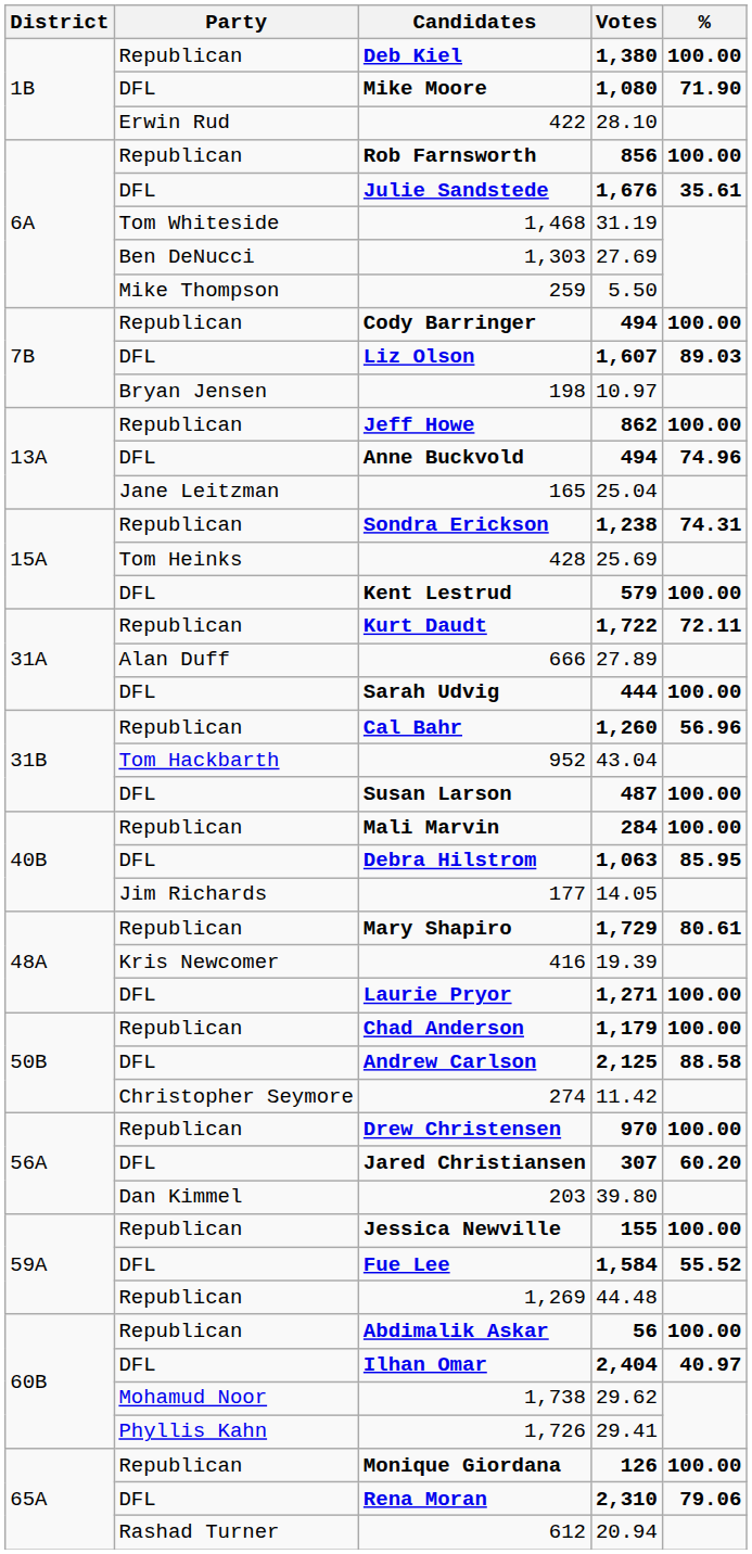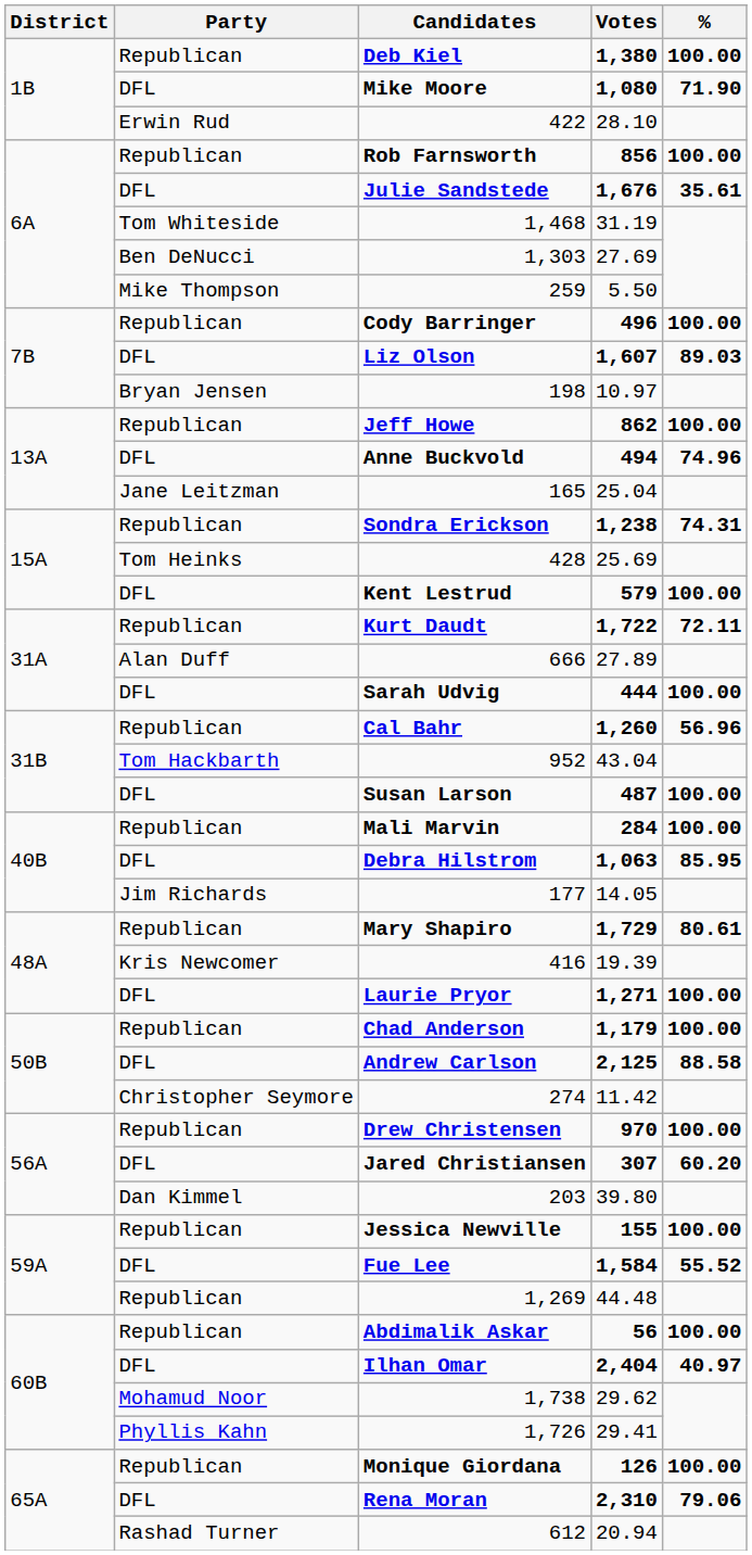Cody Barringer | Votes: 494 -> 496
